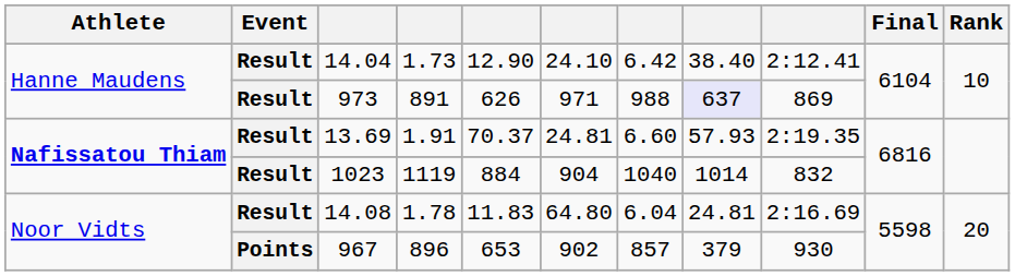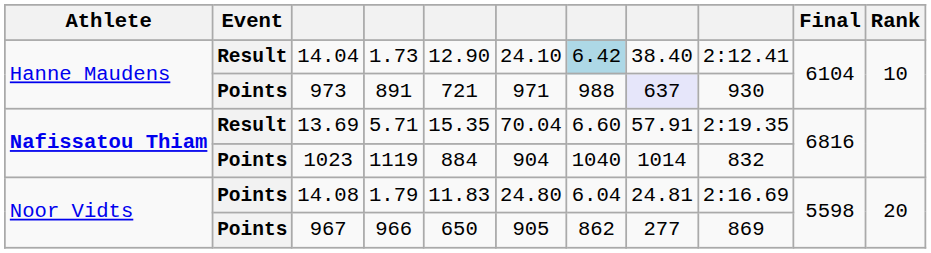14.04 | column 7: no background -> lightblue background
973 | Event: Result -> Points
973 | column 5: 626 -> 721
973 | column 9: 869 -> 930
13.69 | column 4: 1.91 -> 5.71
13.69 | column 5: 70.37 -> 15.35
13.69 | column 6: 24.81 -> 70.04
13.69 | column 8: 57.93 -> 57.91
1023 | Event: Result -> Points
14.08 | Event: Result -> Points
14.08 | column 4: 1.78 -> 1.79
14.08 | column 6: 64.80 -> 24.80
967 | column 4: 896 -> 966
967 | column 5: 653 -> 650
967 | column 6: 902 -> 905
967 | column 7: 857 -> 862
967 | column 8: 379 -> 277
967 | column 9: 930 -> 869
